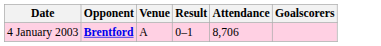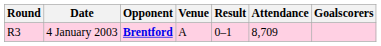+ column: Round | R3
4 January 2003 | Attendance: 8,706 -> 8,709
